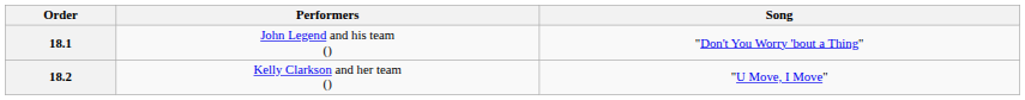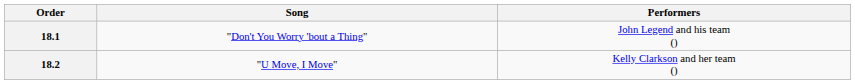columns swapped: Performers <-> Song
